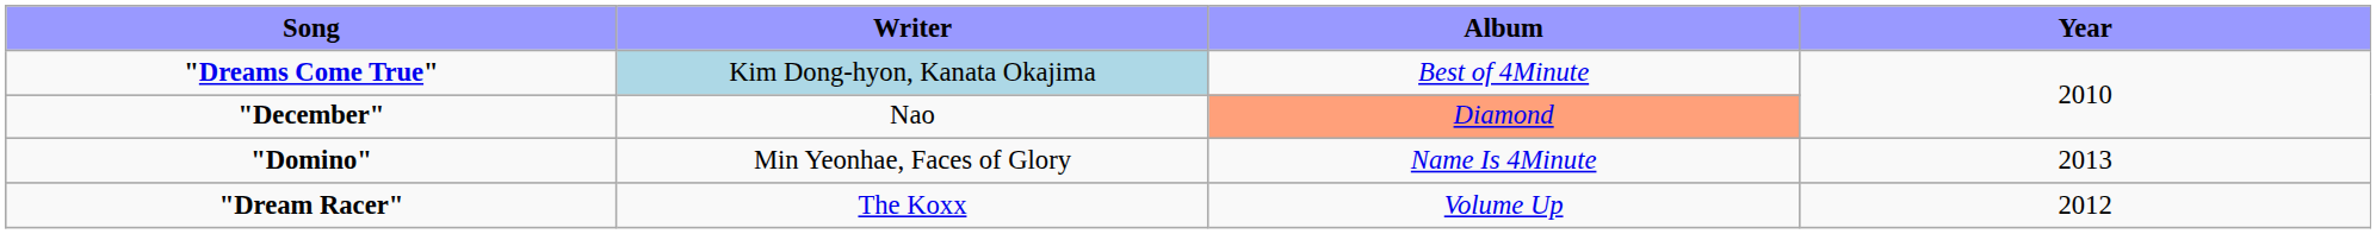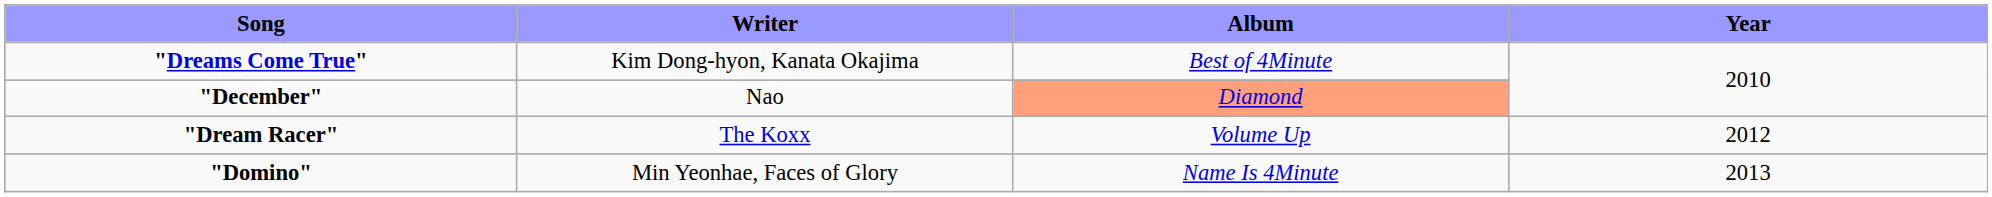"Dreams Come True" | Writer: lightblue background -> no background
rows swapped: "Dream Racer" <-> "Domino"
